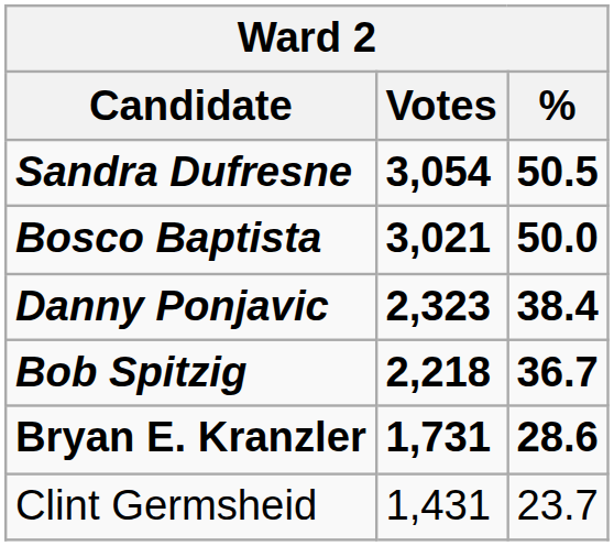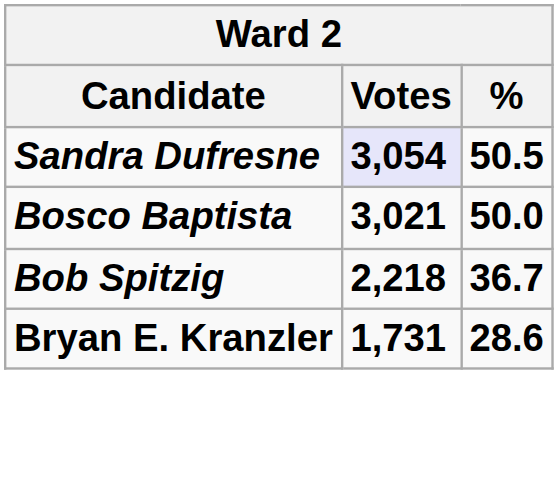Sandra Dufresne | Votes: no background -> lavender background
- row: Danny Ponjavic | 2,323 | 38.4
- row: Clint Germsheid | 1,431 | 23.7
